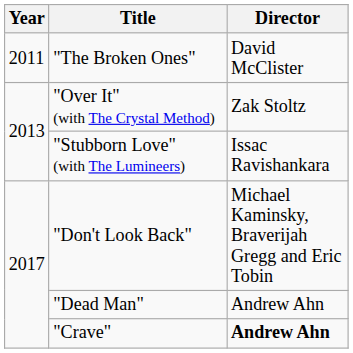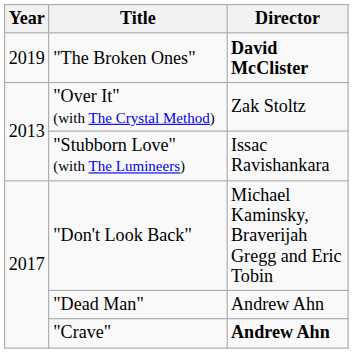"The Broken Ones" | Year: 2011 -> 2019
"The Broken Ones" | Director: normal -> bold
